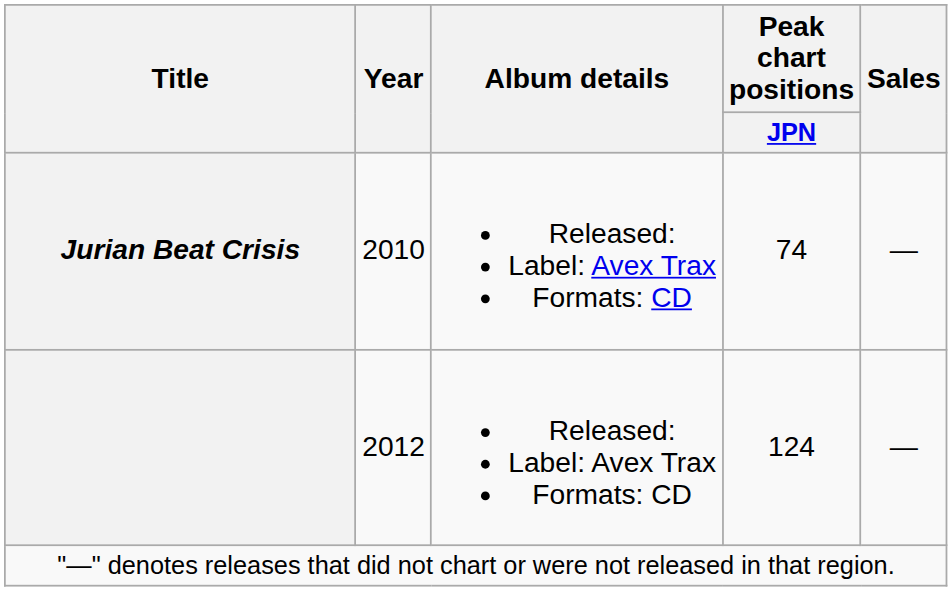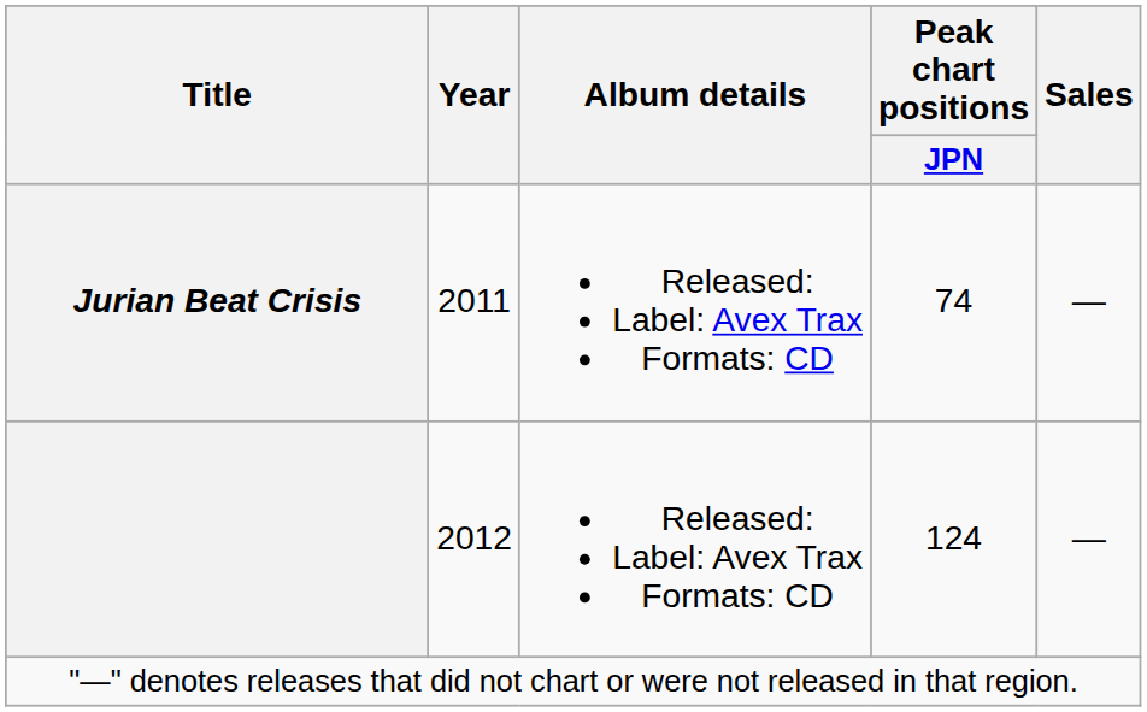Jurian Beat Crisis | Year: 2010 -> 2011
